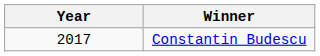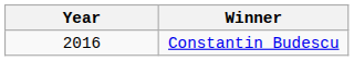Constantin Budescu | Year: 2017 -> 2016
